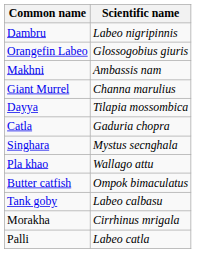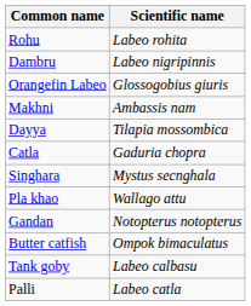+ row: Rohu | Labeo rohita
- row: Giant Murrel | Channa marulius
+ row: Gandan | Notopterus notopterus
- row: Morakha | Cirrhinus mrigala
